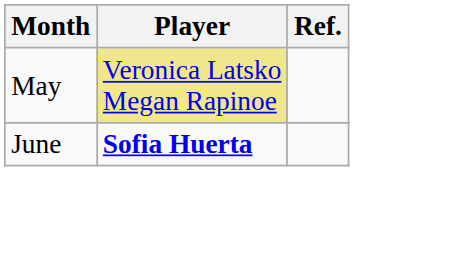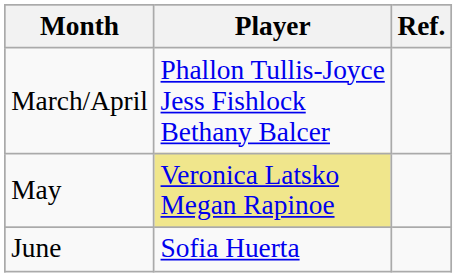+ row: March/April | Phallon Tullis-Joyce Jess Fishlock Bethany Balcer
June | Player: bold -> normal
